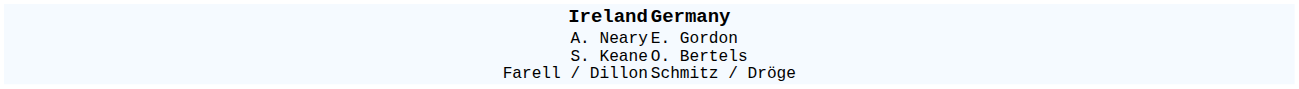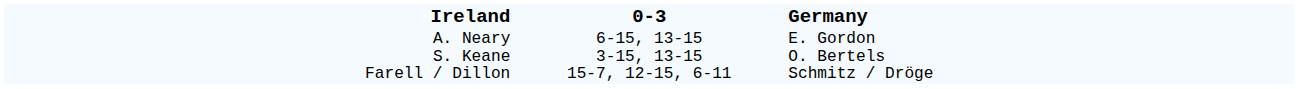+ column: 0-3 | 6-15, 13-15 3-15, 13-15 15-7, 12-15, 6-11
